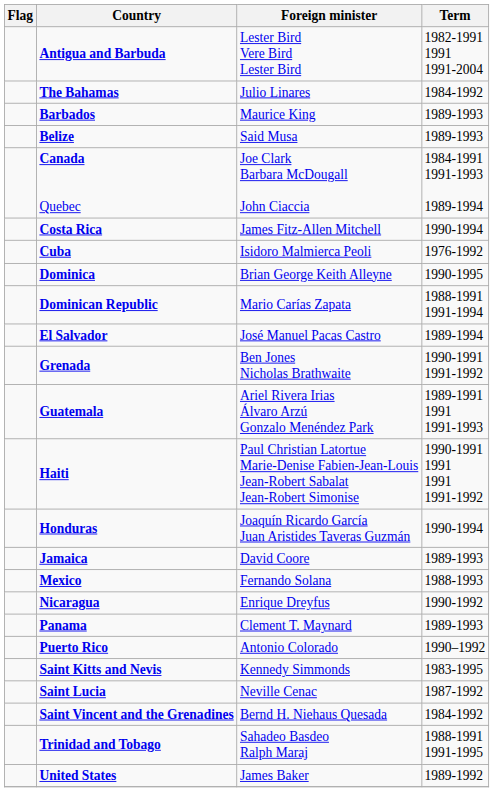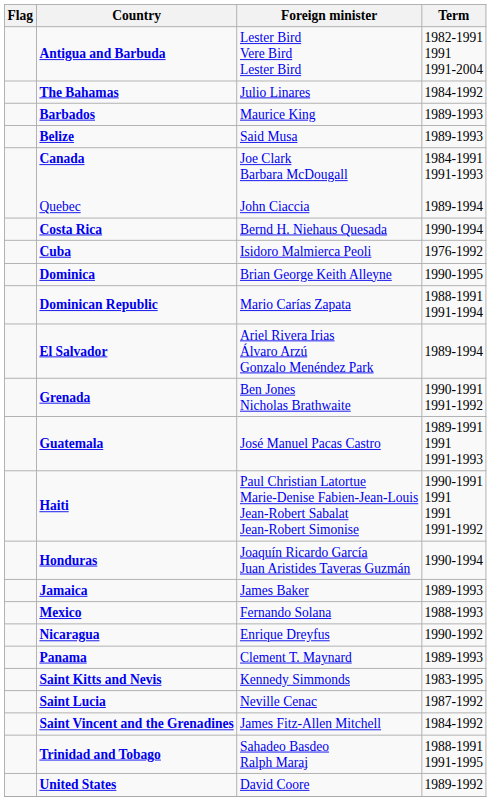Costa Rica | Foreign minister: James Fitz-Allen Mitchell -> Bernd H. Niehaus Quesada
El Salvador | Foreign minister: José Manuel Pacas Castro -> Ariel Rivera Irias Álvaro Arzú Gonzalo Menéndez Park
Guatemala | Foreign minister: Ariel Rivera Irias Álvaro Arzú Gonzalo Menéndez Park -> José Manuel Pacas Castro
Jamaica | Foreign minister: David Coore -> James Baker
- row: Puerto Rico | Antonio Colorado | 1990–1992
Saint Vincent and the Grenadines | Foreign minister: Bernd H. Niehaus Quesada -> James Fitz-Allen Mitchell
United States | Foreign minister: James Baker -> David Coore
